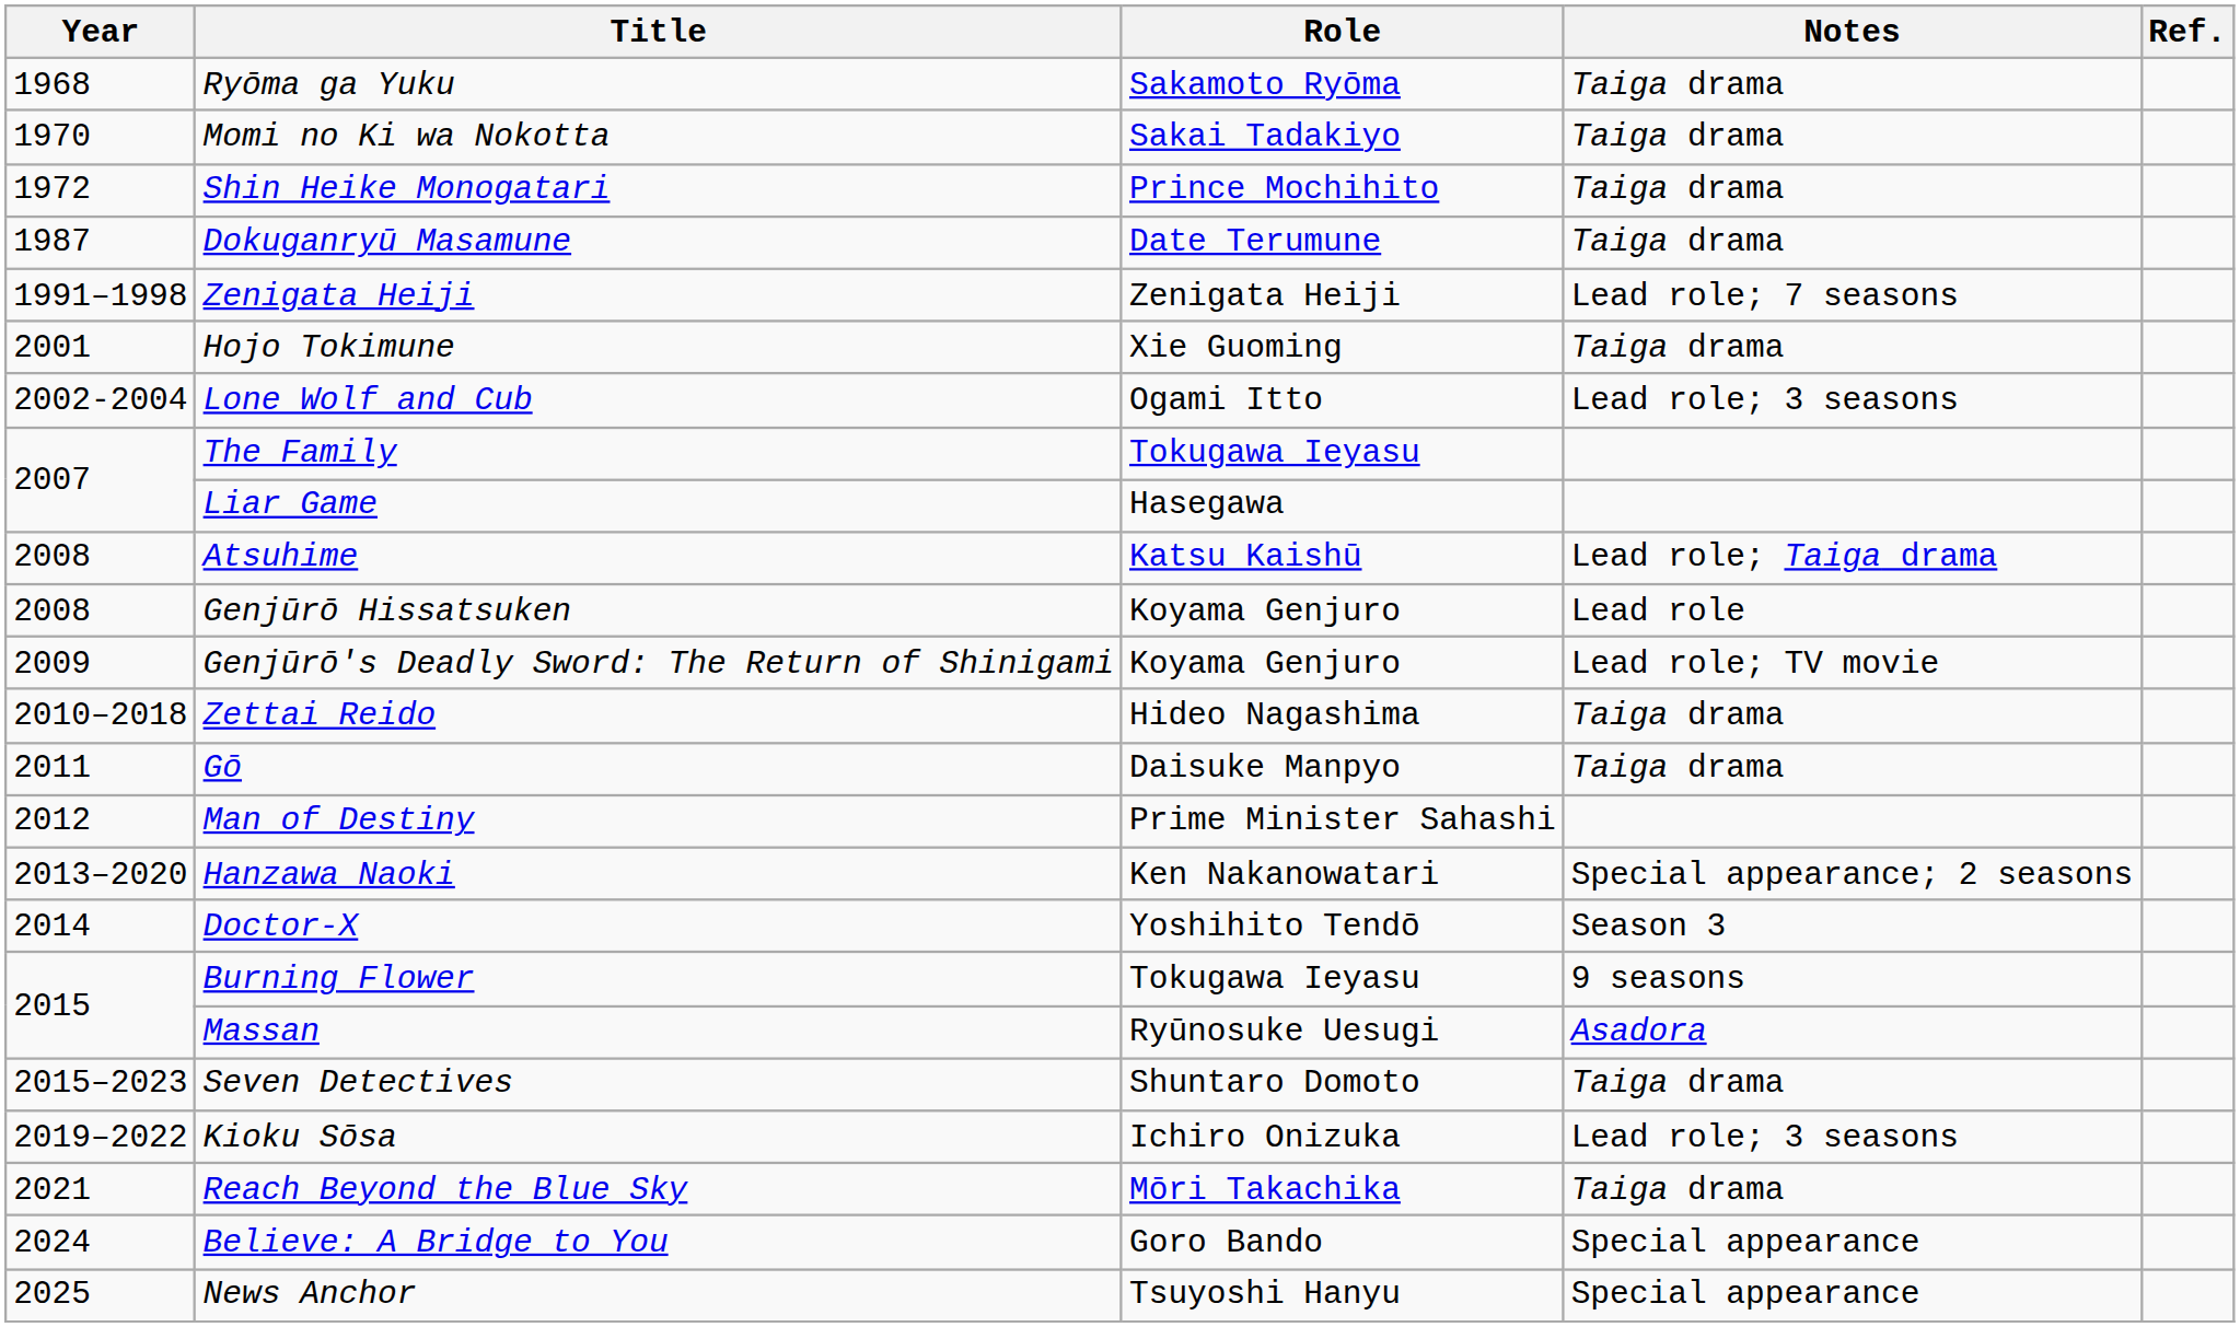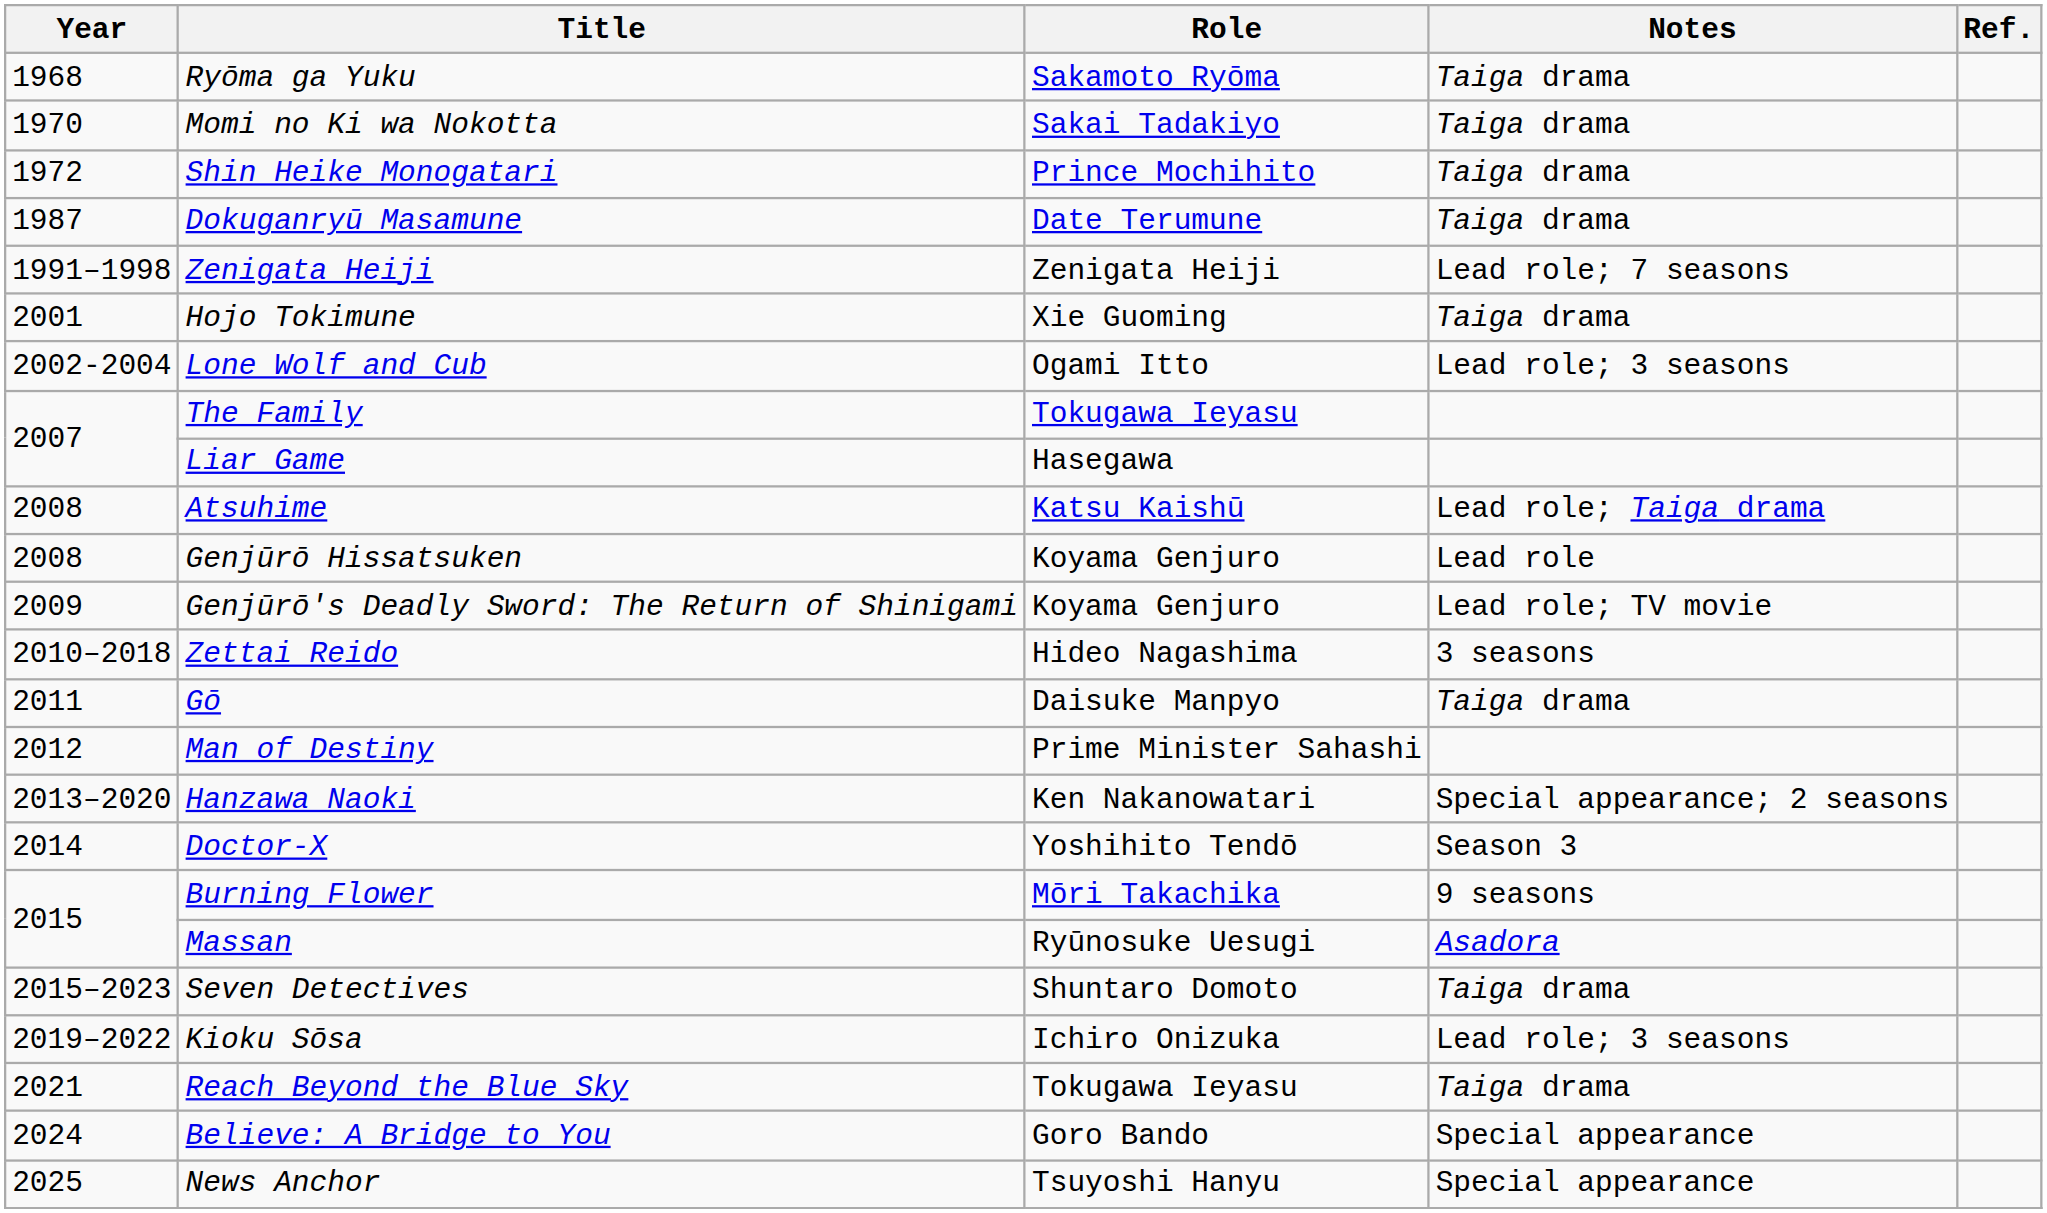Zettai Reido | Notes: Taiga drama -> 3 seasons
Burning Flower | Role: Tokugawa Ieyasu -> Mōri Takachika
Reach Beyond the Blue Sky | Role: Mōri Takachika -> Tokugawa Ieyasu
